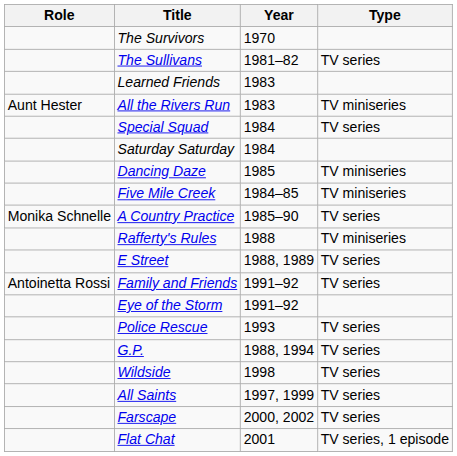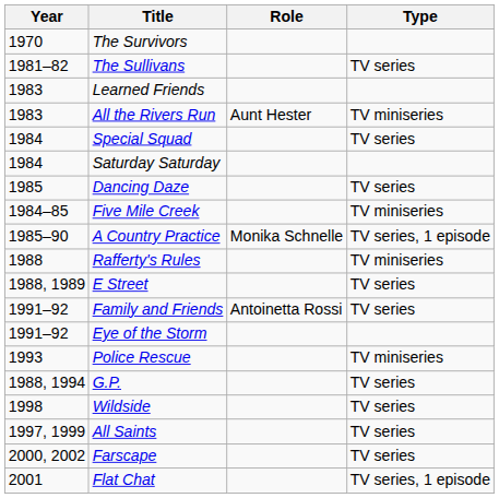columns swapped: Year <-> Role
Dancing Daze | Type: TV miniseries -> TV series
A Country Practice | Type: TV series -> TV series, 1 episode
Police Rescue | Type: TV series -> TV miniseries
